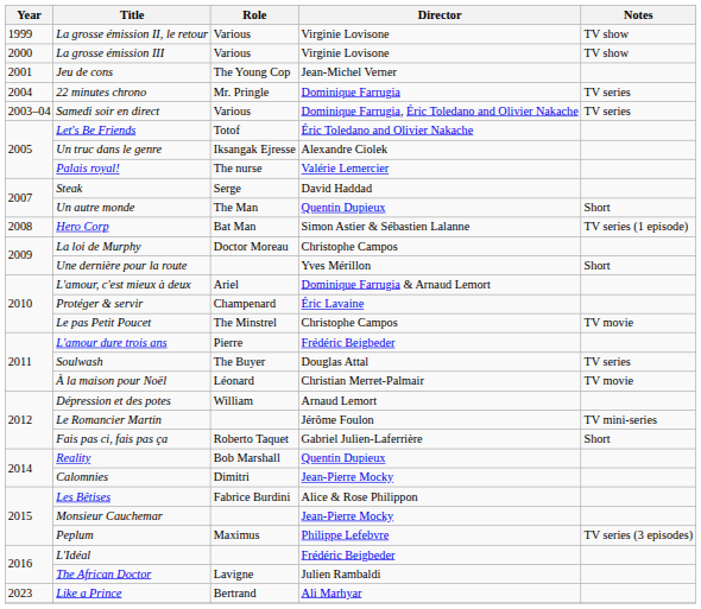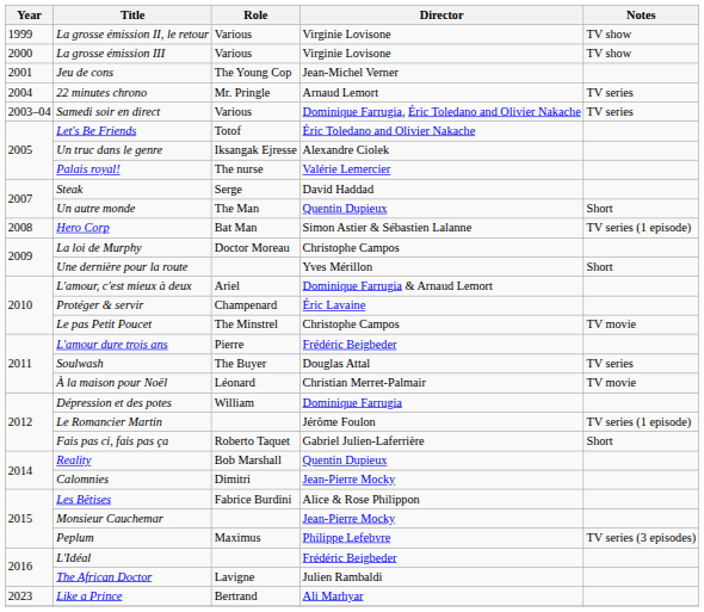22 minutes chrono | Director: Dominique Farrugia -> Arnaud Lemort
Dépression et des potes | Director: Arnaud Lemort -> Dominique Farrugia
Le Romancier Martin | Notes: TV mini-series -> TV series (1 episode)
